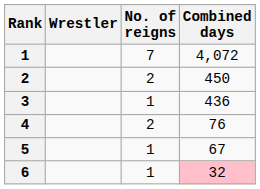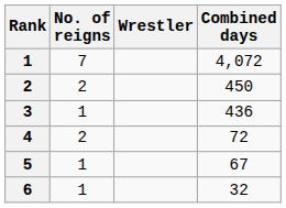columns swapped: Wrestler <-> No. of reigns
4 | Combined days: 76 -> 72
6 | Combined days: pink background -> no background
